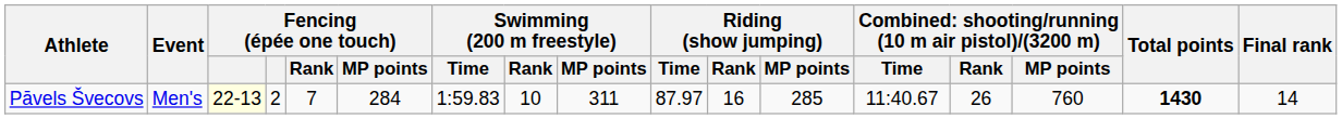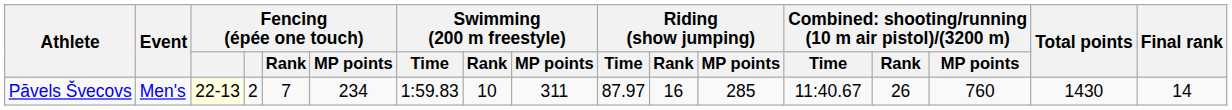Pāvels Švecovs | Fencing (épée one touch) / MP points: 284 -> 234
Pāvels Švecovs | Total points: bold -> normal
